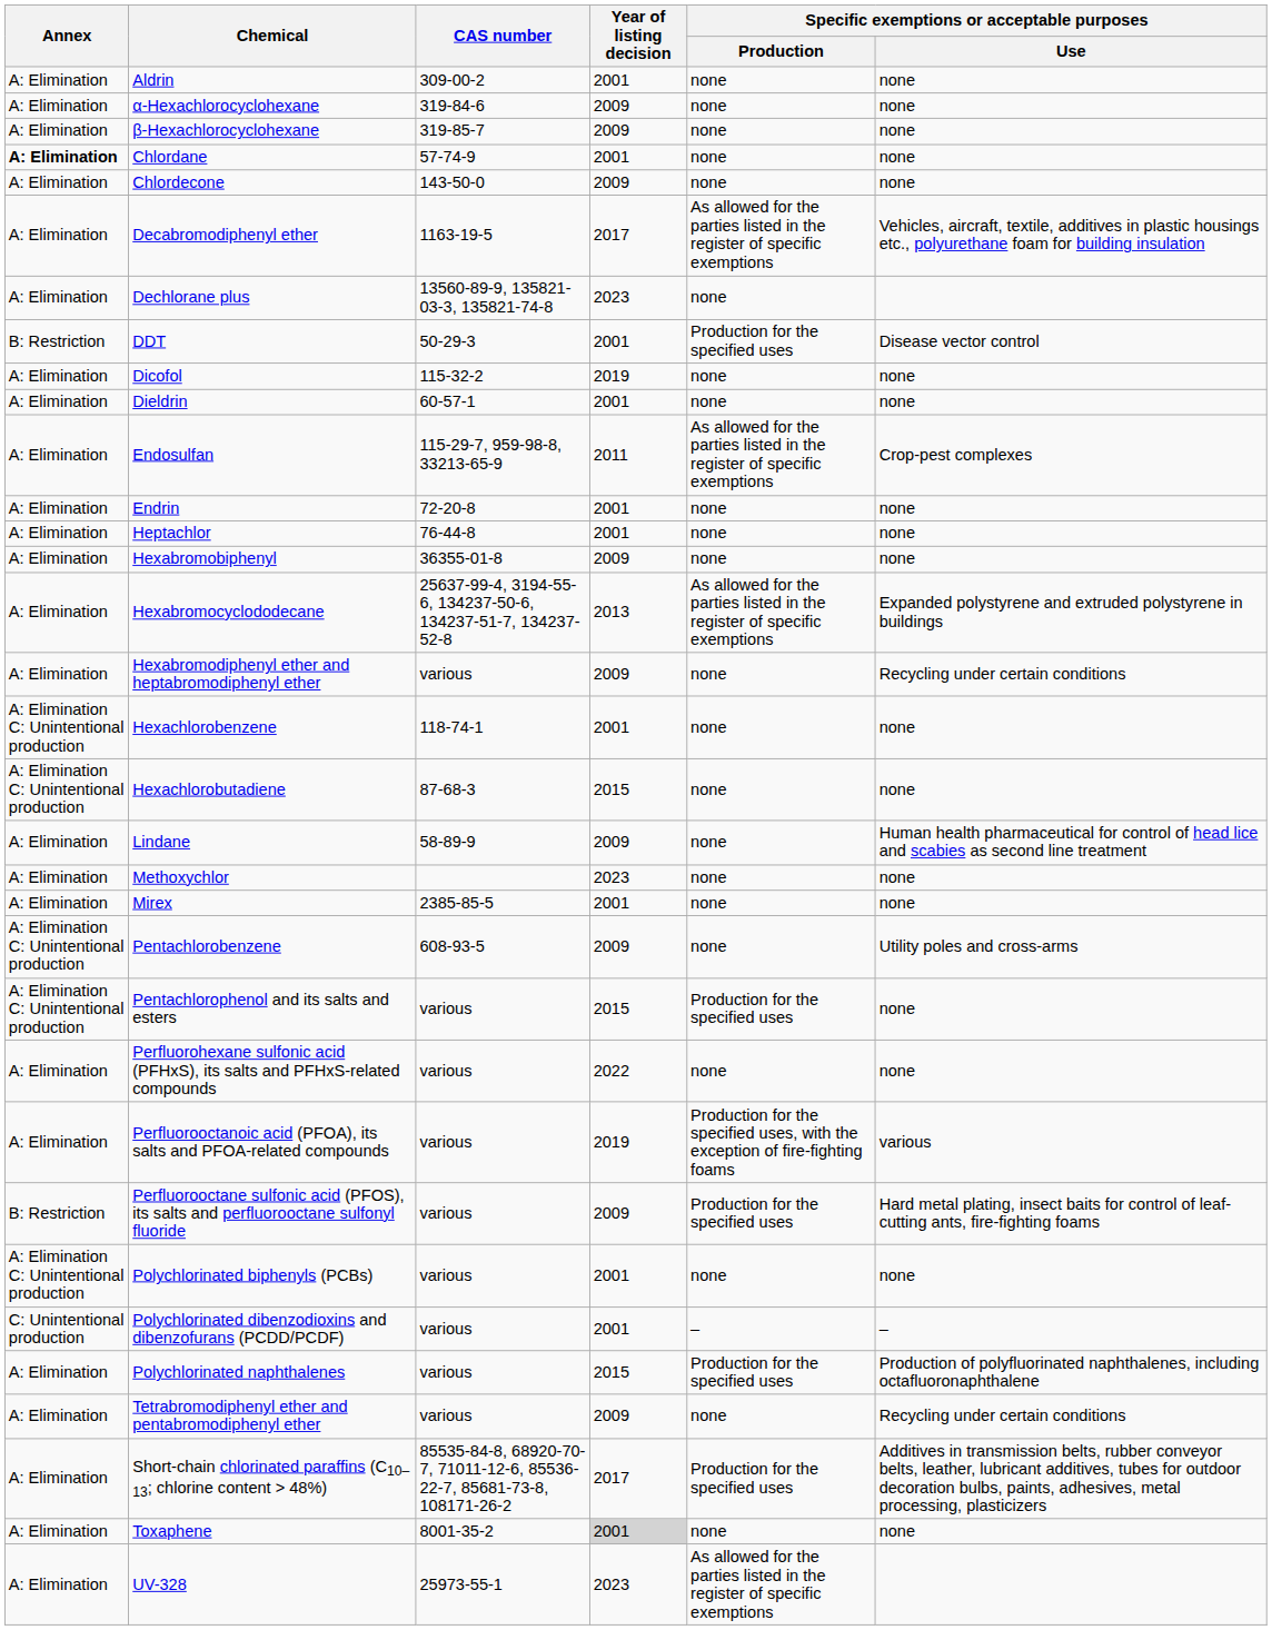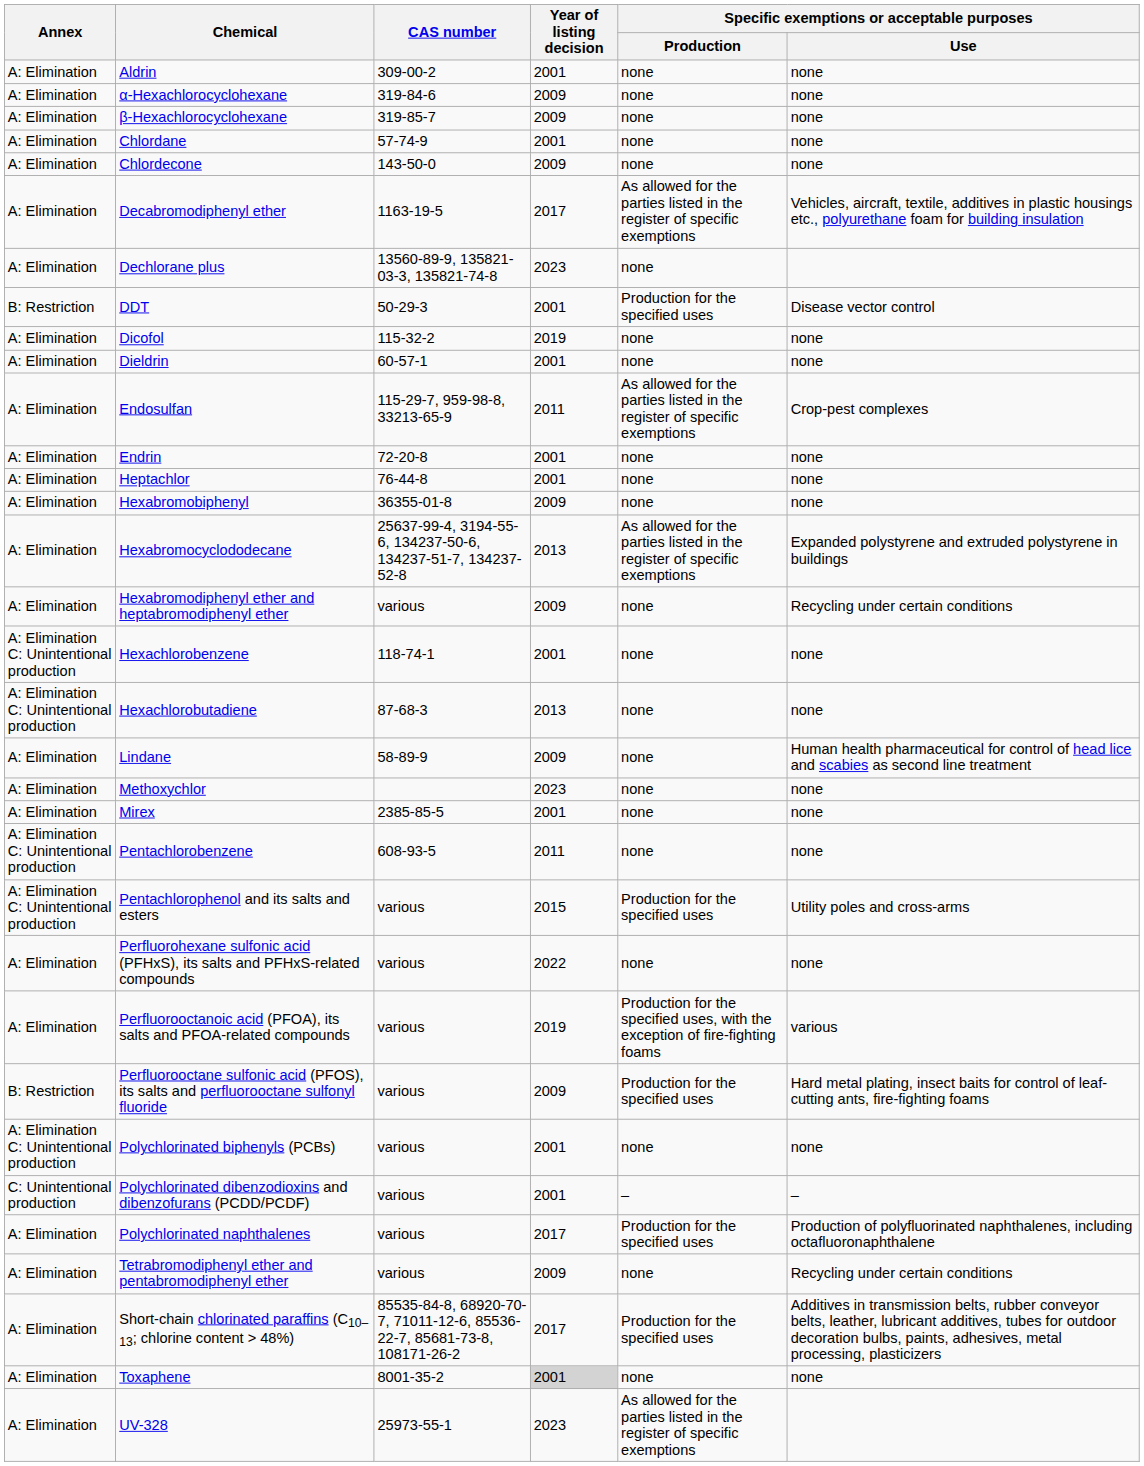Chlordane | Annex: bold -> normal
Hexachlorobutadiene | Year of listing decision: 2015 -> 2013
Pentachlorobenzene | Year of listing decision: 2009 -> 2011
Pentachlorobenzene | Specific exemptions or acceptable purposes / Use: Utility poles and cross-arms -> none
Pentachlorophenol and its salts and esters | Specific exemptions or acceptable purposes / Use: none -> Utility poles and cross-arms
Polychlorinated naphthalenes | Year of listing decision: 2015 -> 2017
